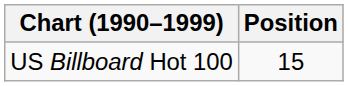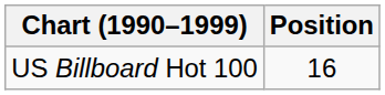US Billboard Hot 100 | Position: 15 -> 16
